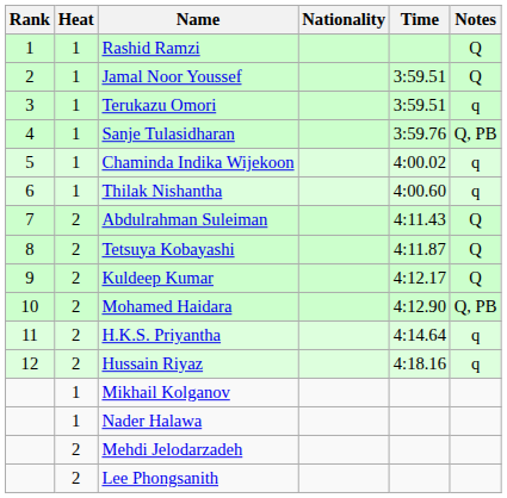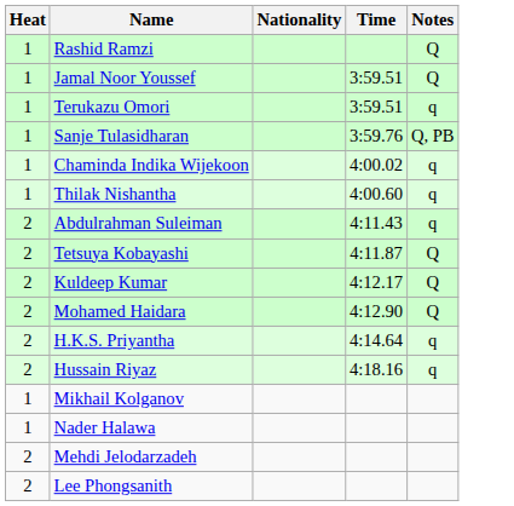- column: Rank | 1 | 2 | 3 | 4 | 5 | 6 | 7 | 8 | 9 | 10 | 11 | 12
Abdulrahman Suleiman | Notes: Q -> q
Mohamed Haidara | Notes: Q, PB -> Q
